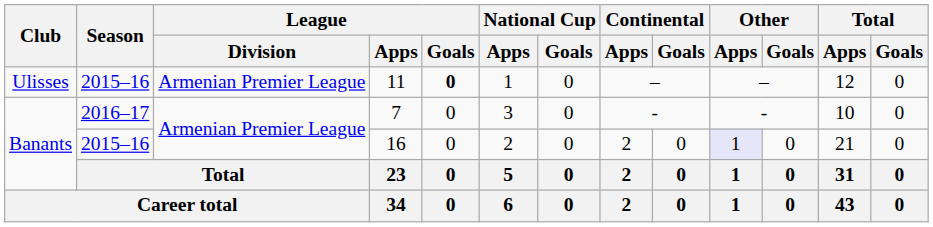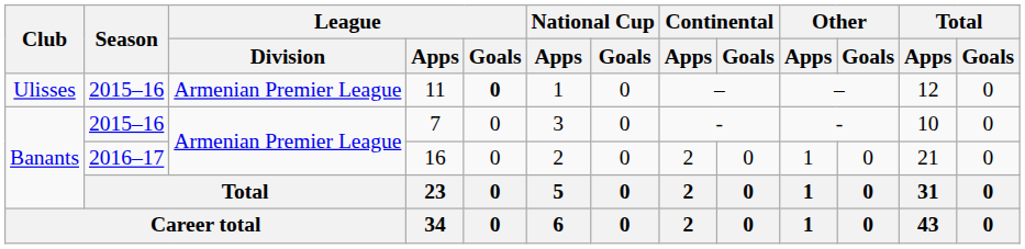7 | Season: 2016–17 -> 2015–16
16 | Season: 2015–16 -> 2016–17
16 | Other / Apps: lavender background -> no background
